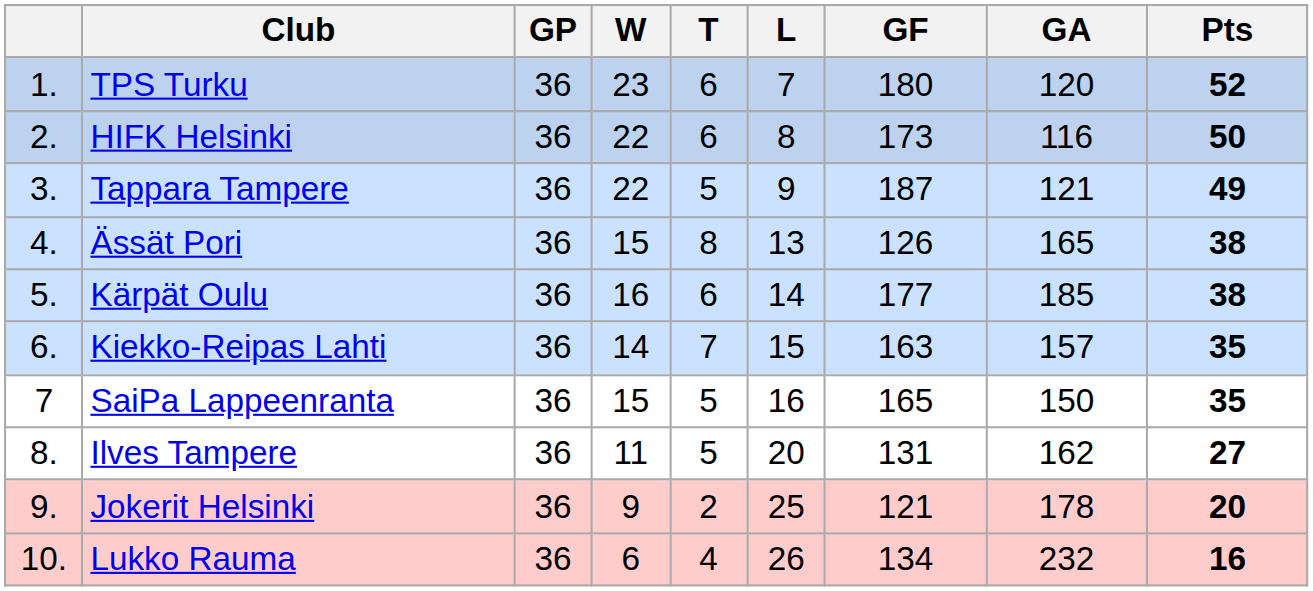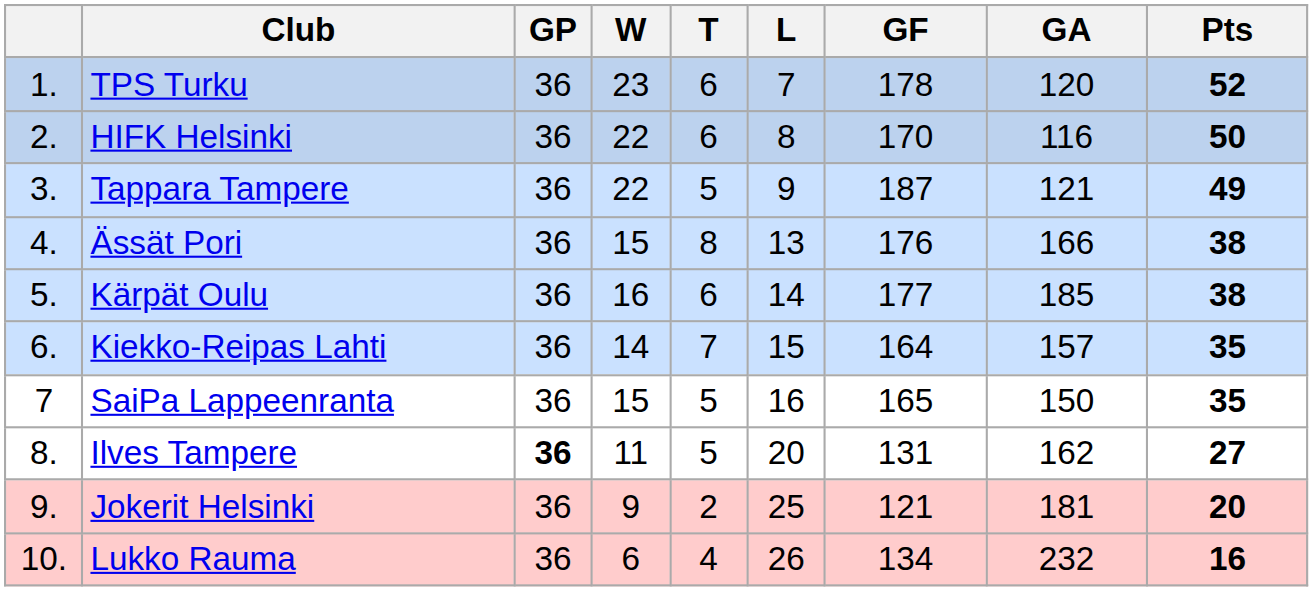TPS Turku | GF: 180 -> 178
HIFK Helsinki | GF: 173 -> 170
Ässät Pori | GF: 126 -> 176
Ässät Pori | GA: 165 -> 166
Kiekko-Reipas Lahti | GF: 163 -> 164
Ilves Tampere | GP: normal -> bold
Jokerit Helsinki | GA: 178 -> 181
